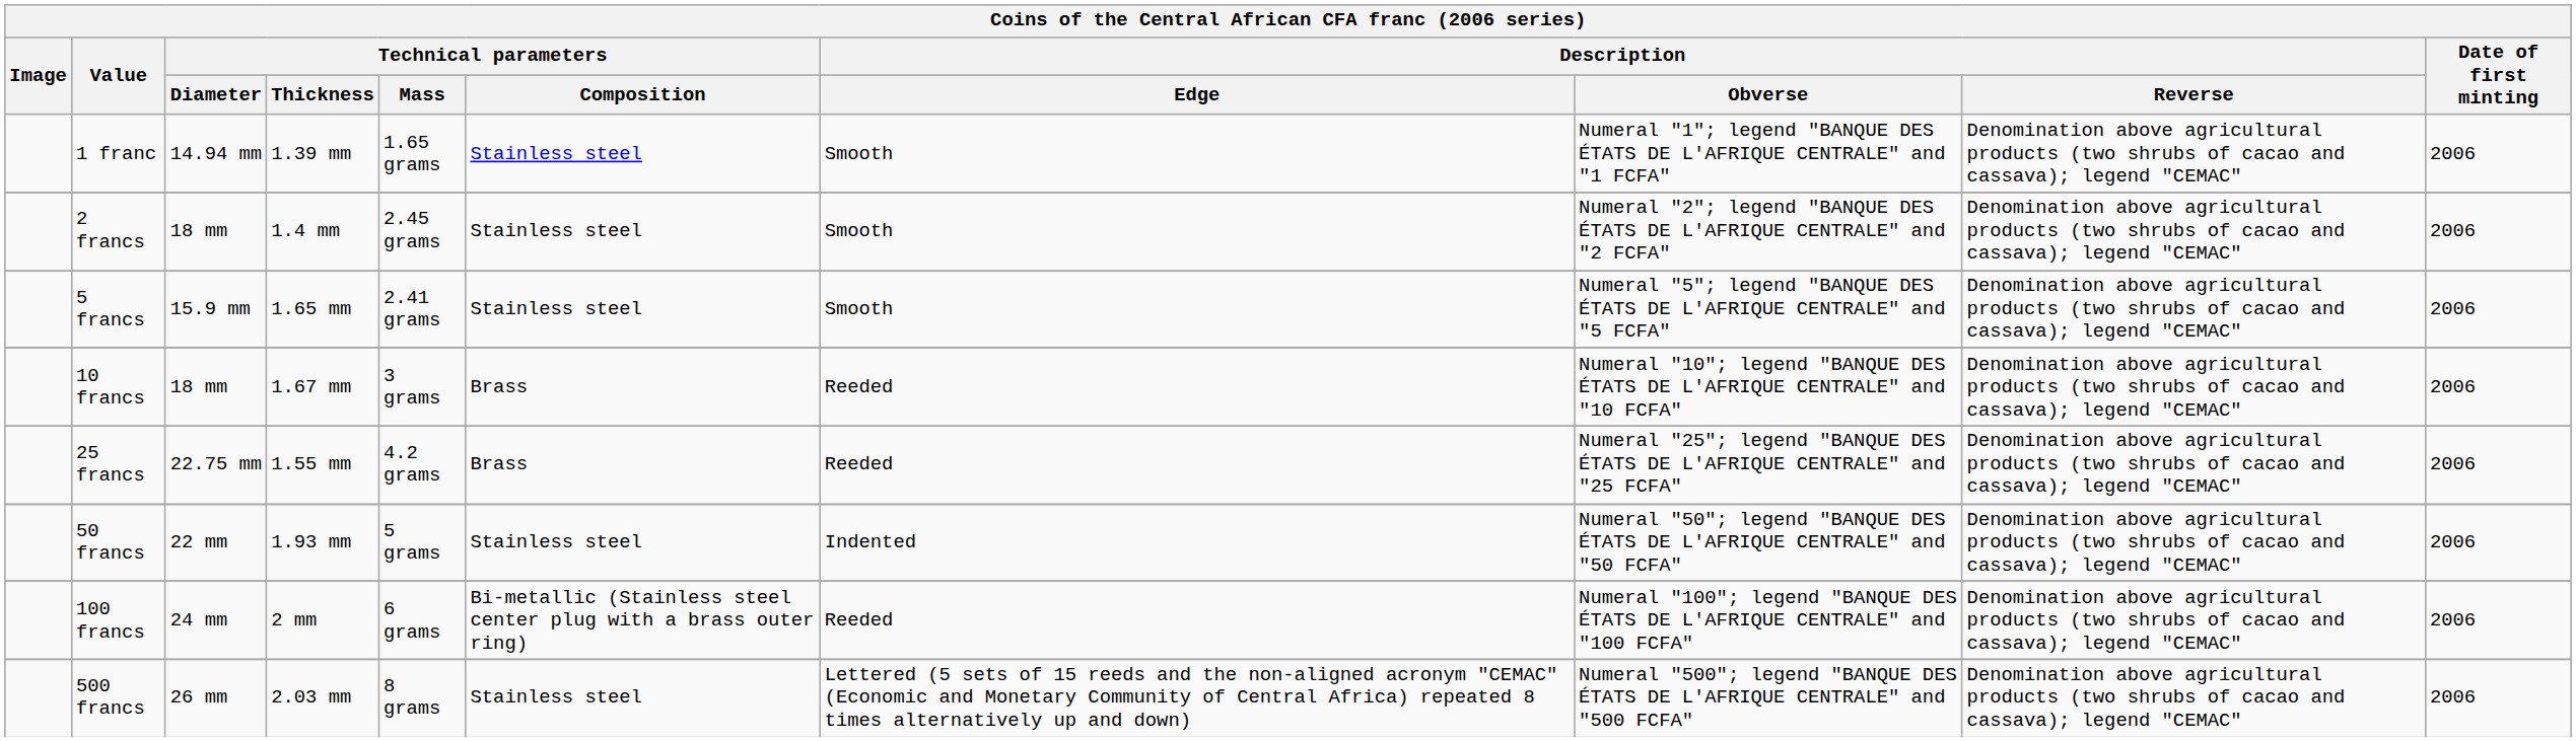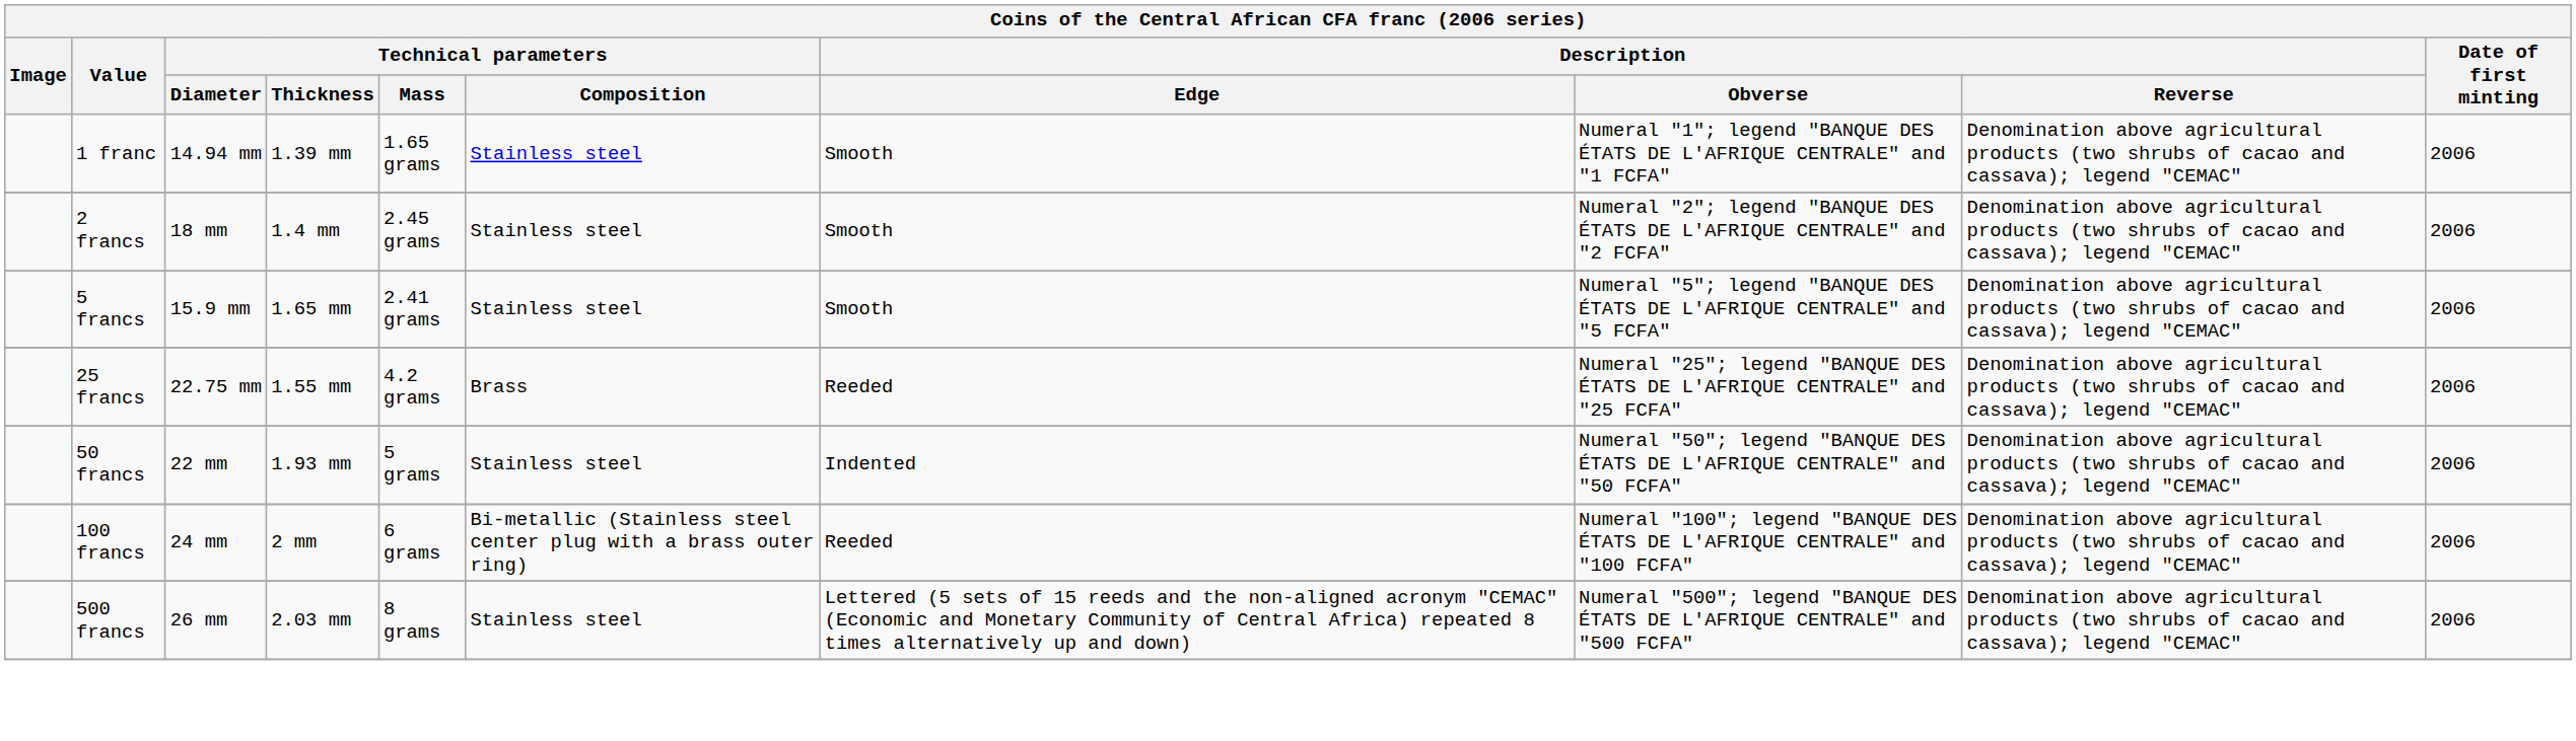- row: 10 francs | 18 mm | 1.67 mm | 3 grams | Brass | Reeded | Numeral "10"; legend "BANQUE DES ÉTATS DE L'AFRIQUE CENTRALE" and "10 FCFA" | Denomination above agricultural products (two shrubs of cacao and cassava); legend "CEMAC" | 2006
